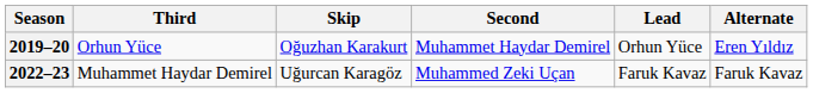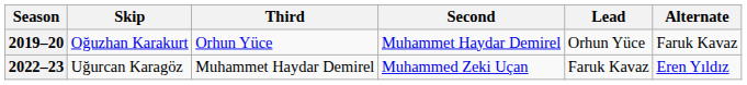columns swapped: Skip <-> Third
2019–20 | Alternate: Eren Yıldız -> Faruk Kavaz
2022–23 | Alternate: Faruk Kavaz -> Eren Yıldız
